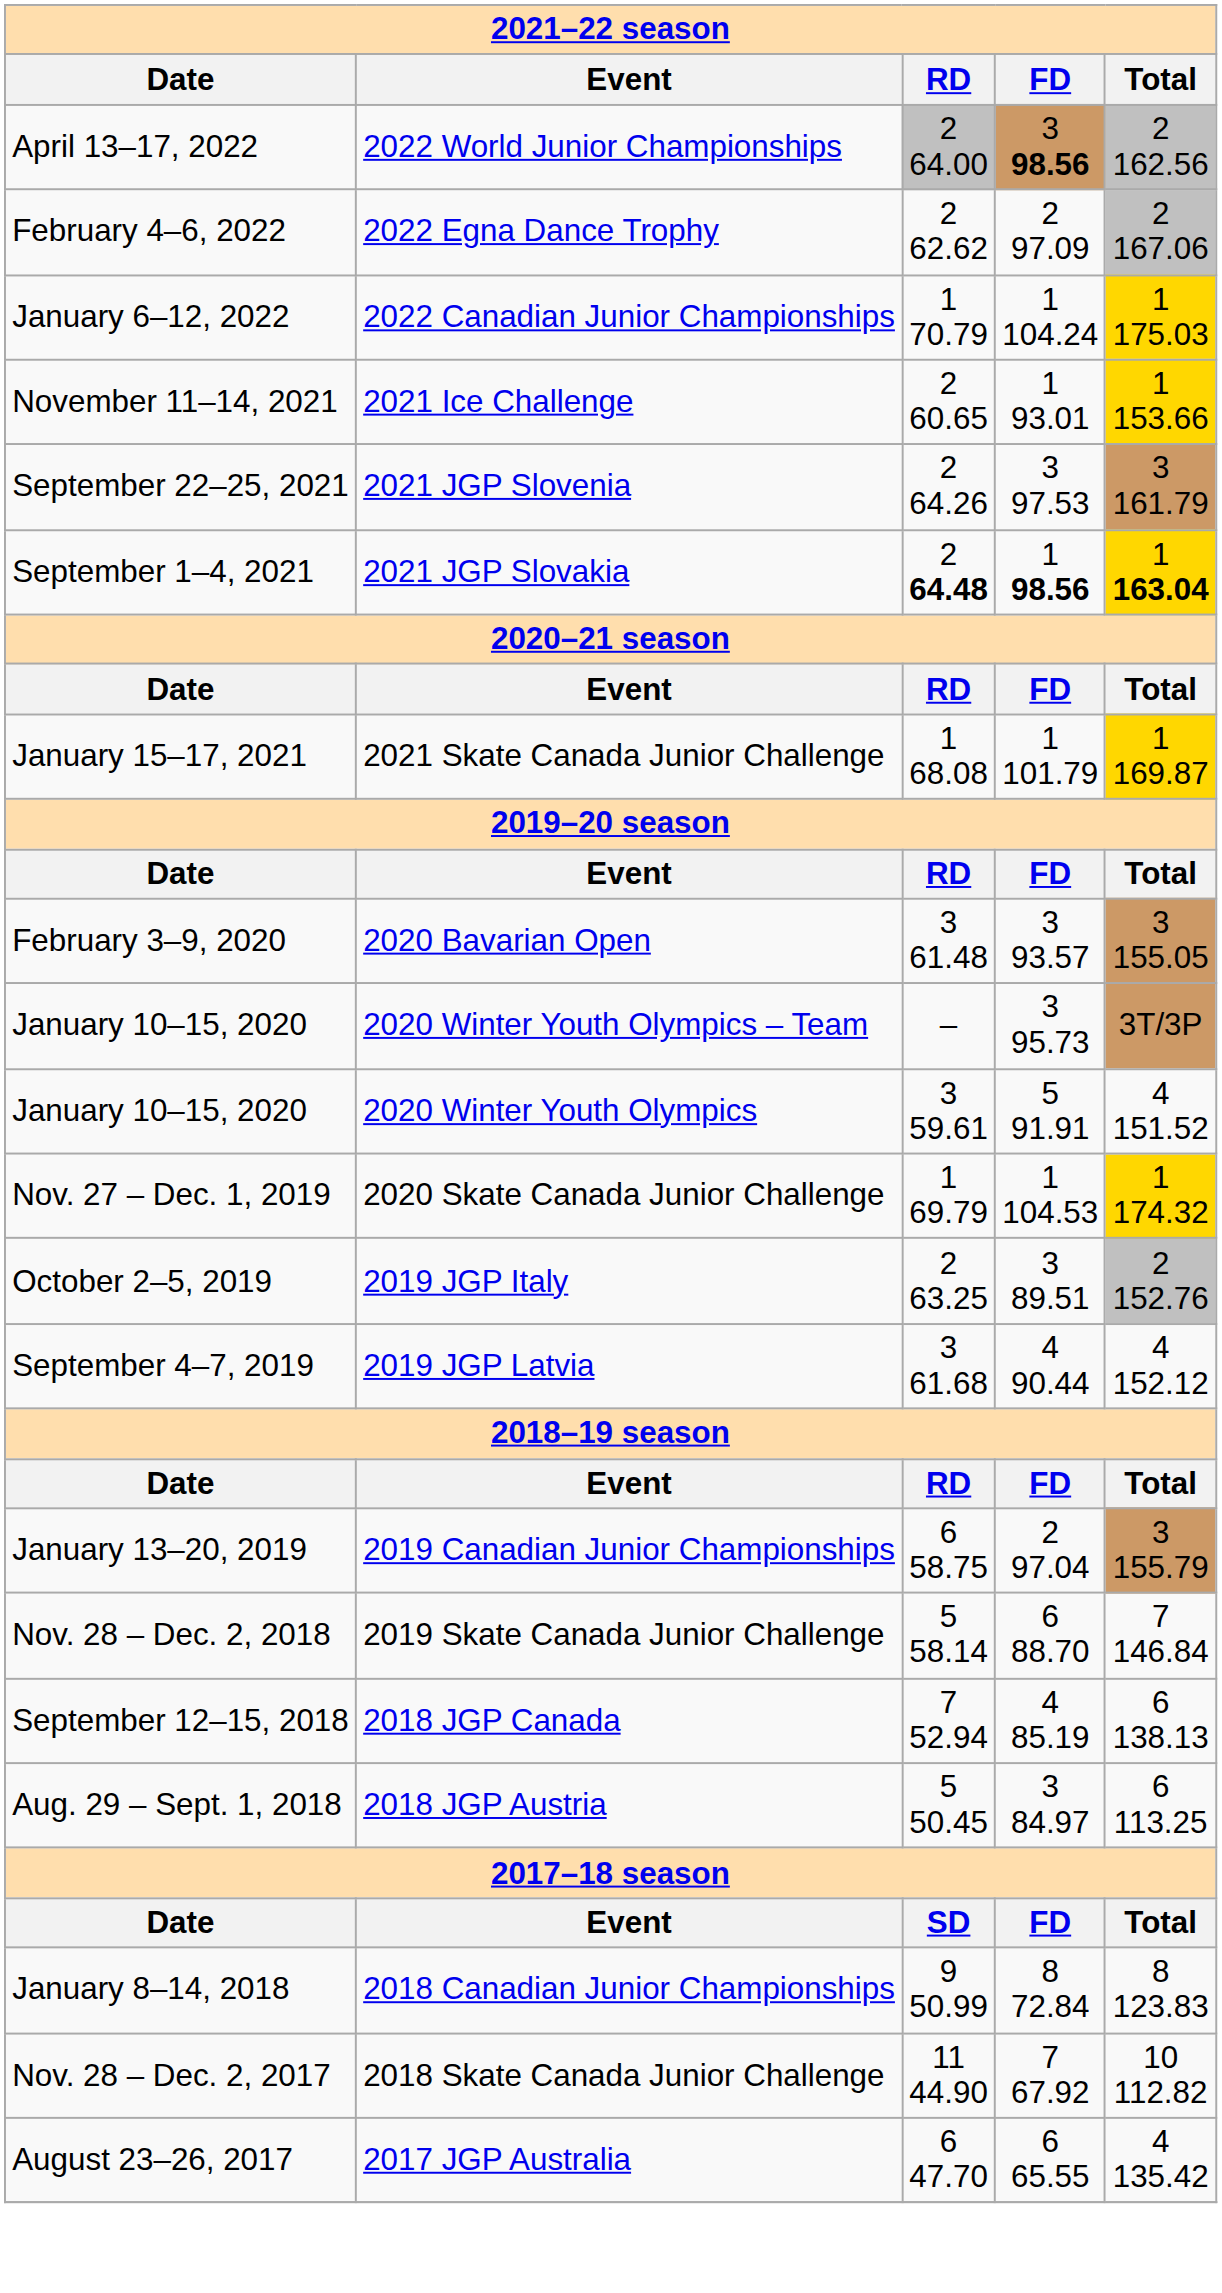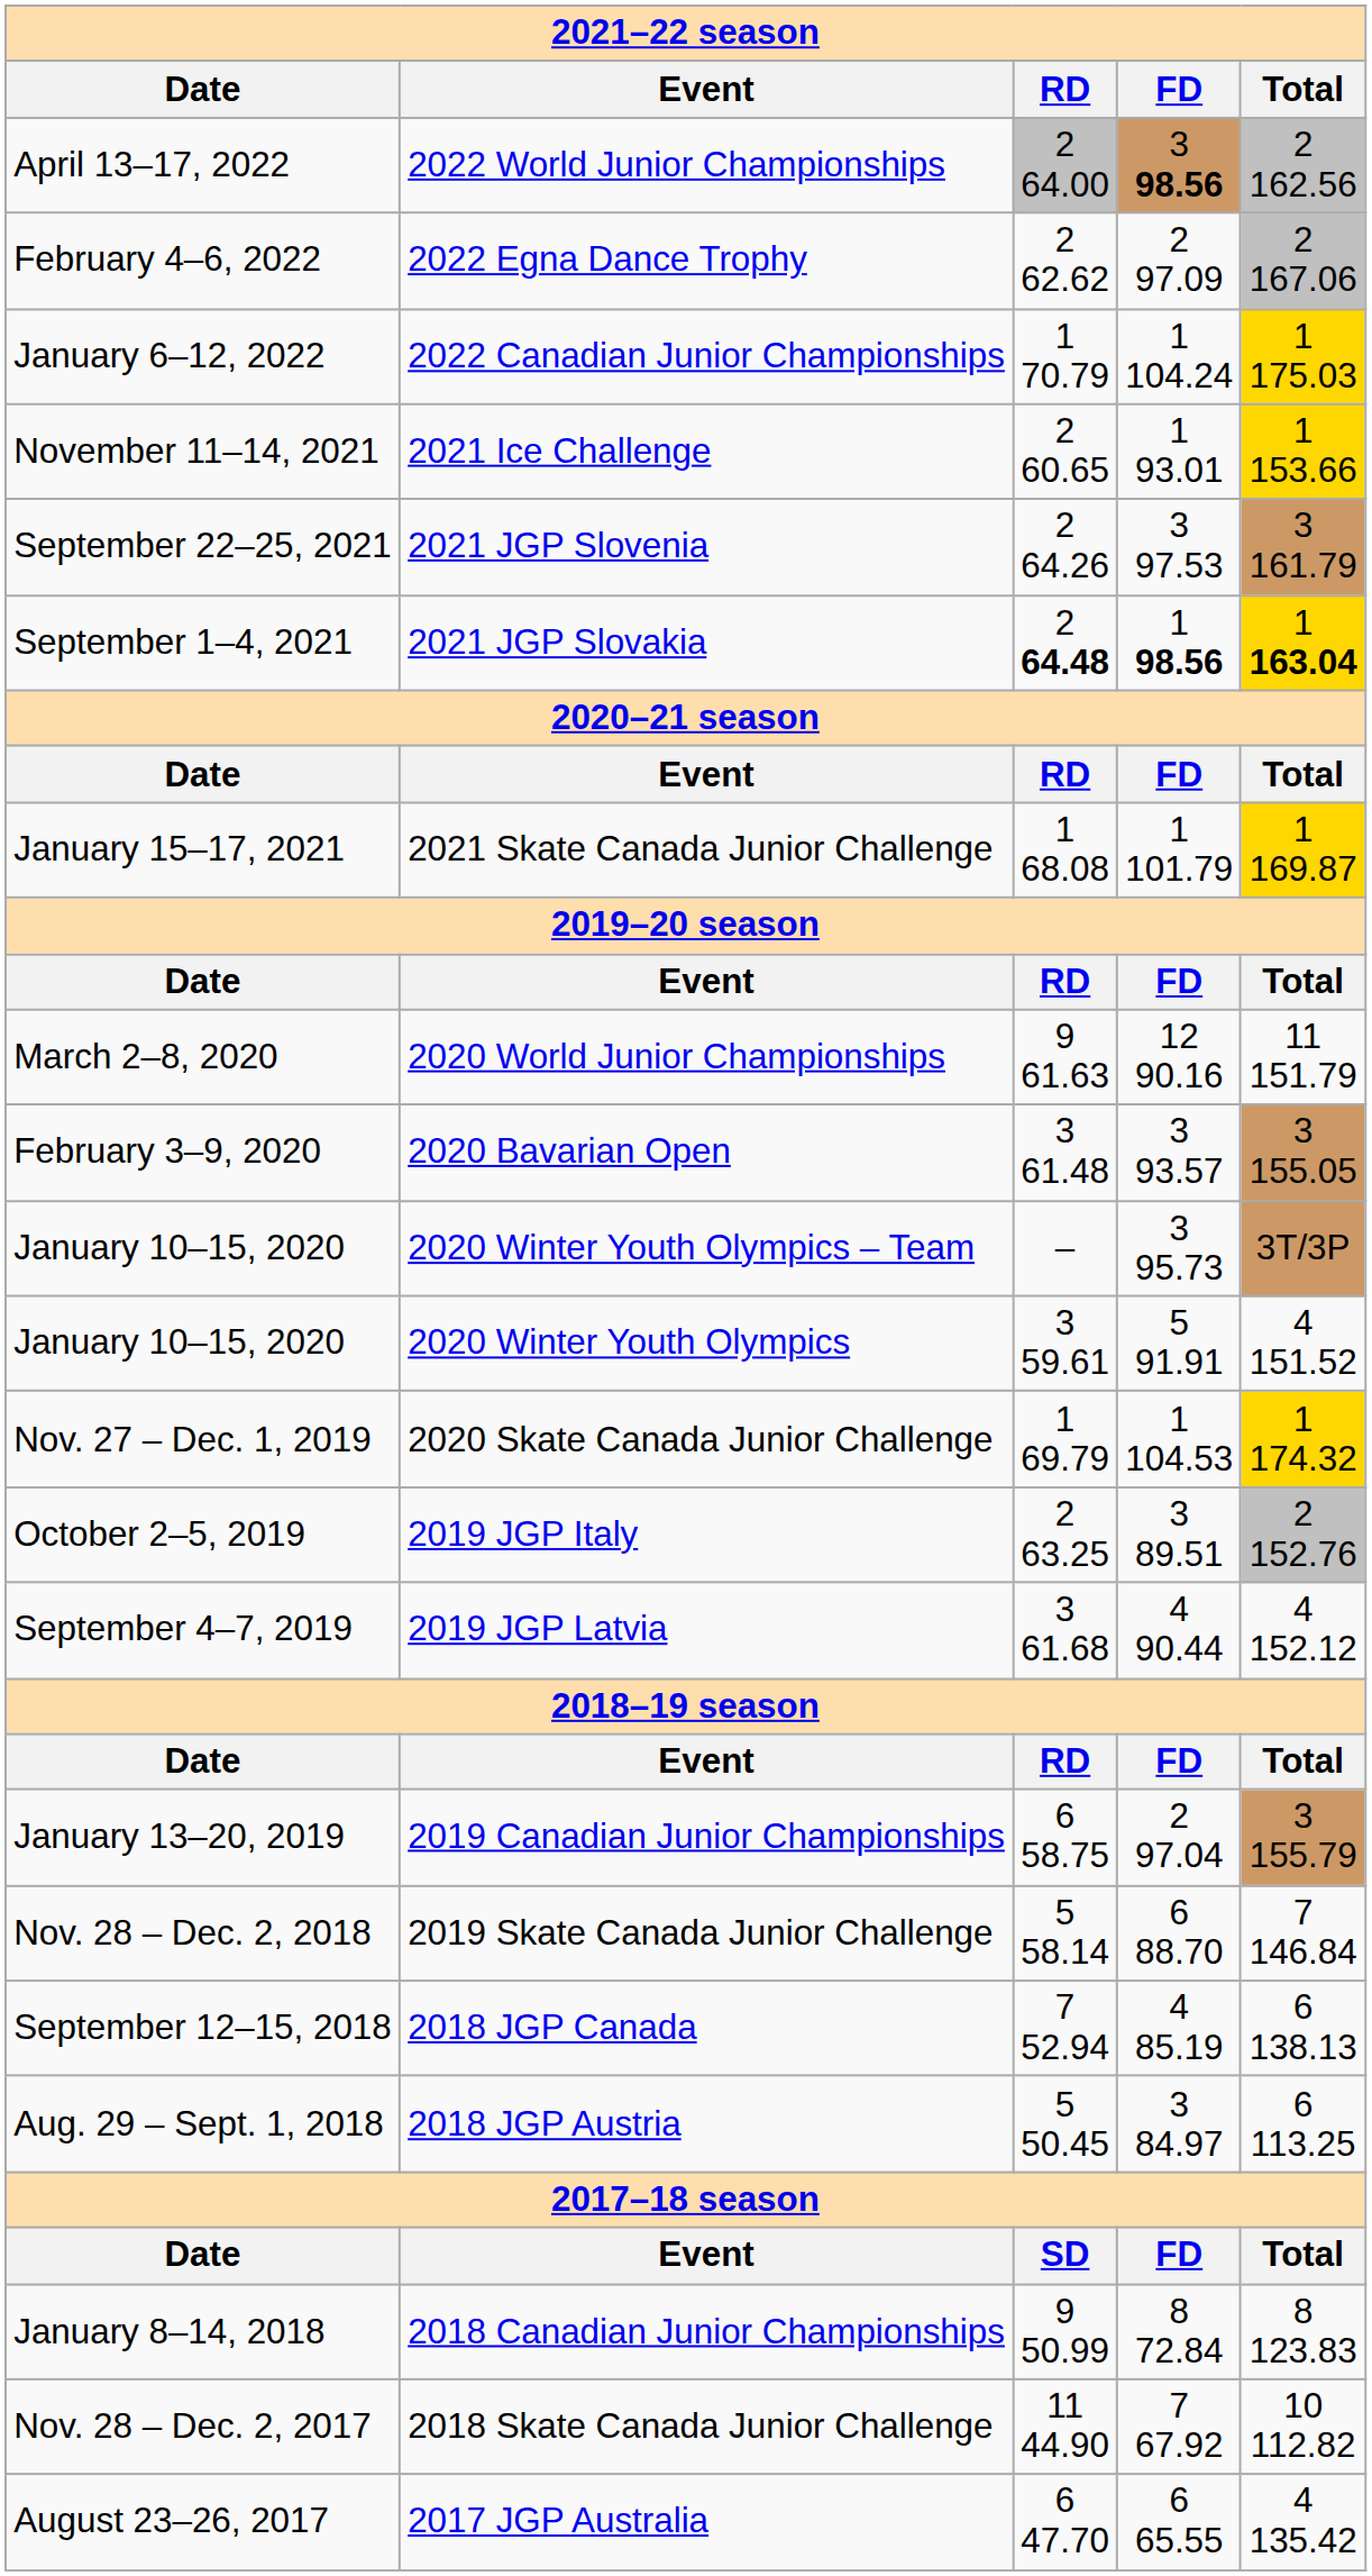+ row: March 2–8, 2020 | 2020 World Junior Championships | 9 61.63 | 12 90.16 | 11 151.79
